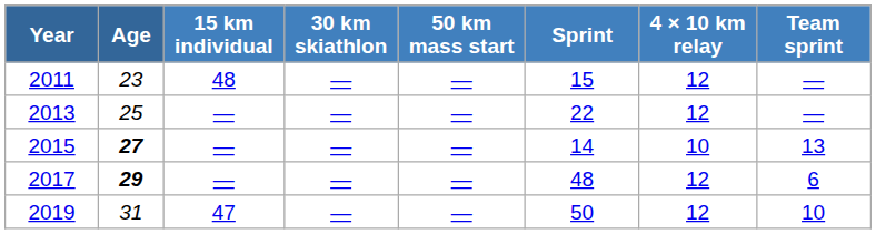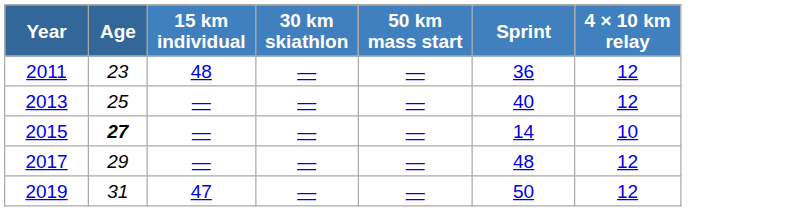- column: Team sprint | — | — | 13 | 6 | 10
2011 | Sprint: 15 -> 36
2013 | Sprint: 22 -> 40
2017 | Age: bold -> normal
